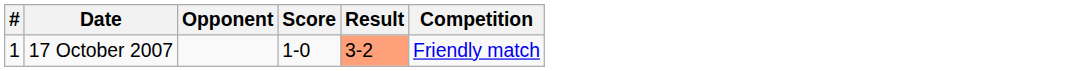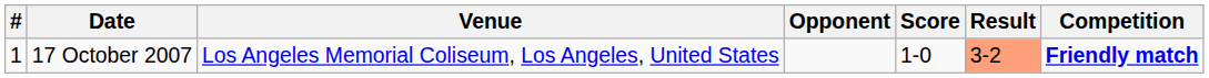+ column: Venue | Los Angeles Memorial Coliseum, Los Angeles, United States
17 October 2007 | Competition: normal -> bold
